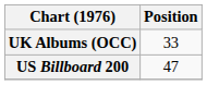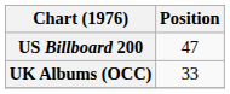rows swapped: UK Albums (OCC) <-> US Billboard 200
